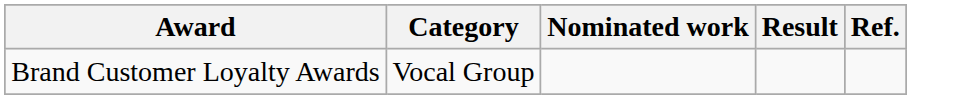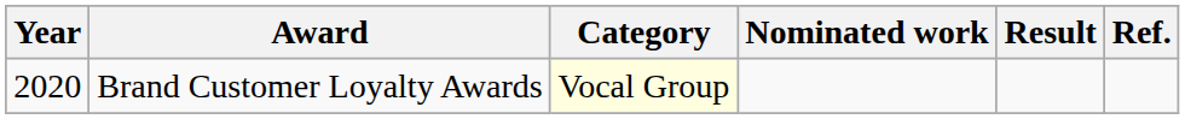+ column: Year | 2020
Brand Customer Loyalty Awards | Category: no background -> lightyellow background
